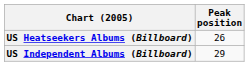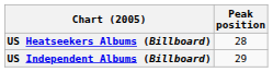US Heatseekers Albums (Billboard) | Peak position: 26 -> 28
